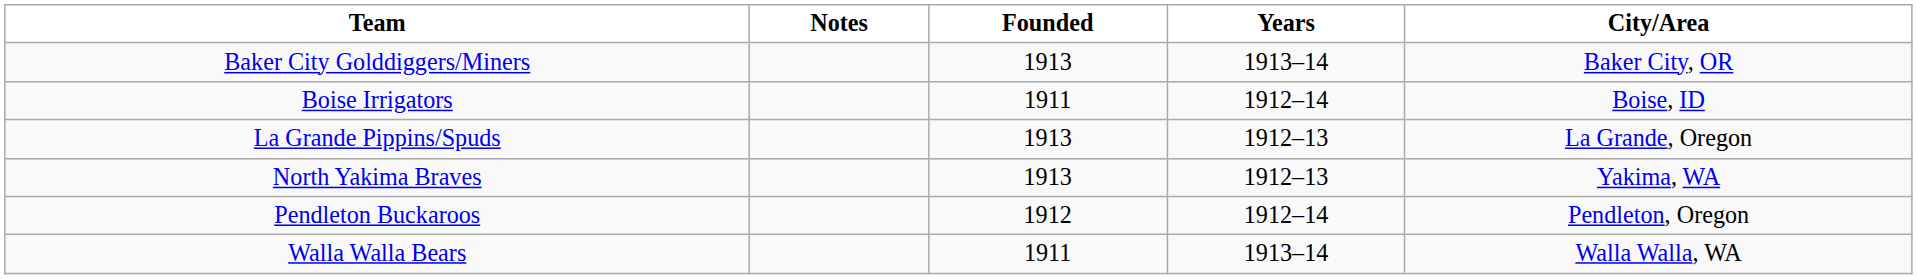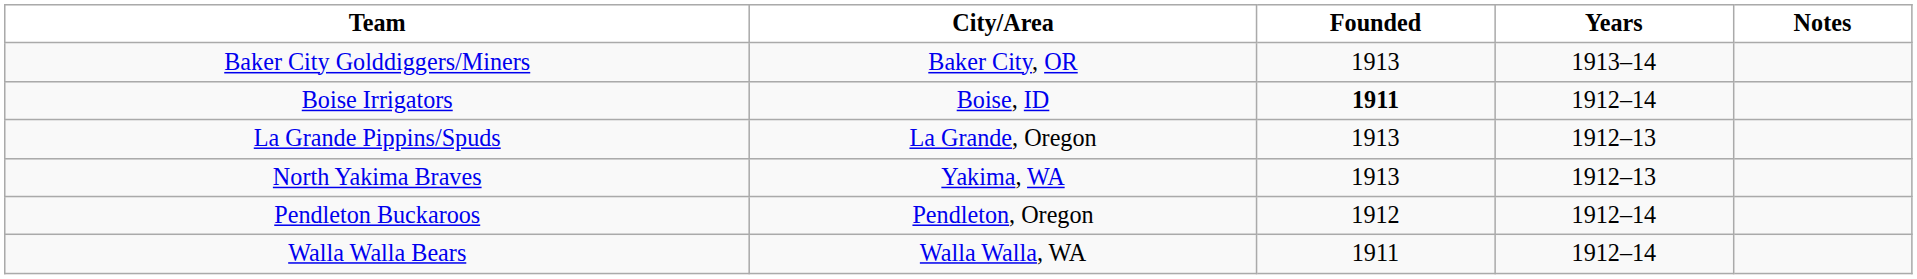columns swapped: City/Area <-> Notes
Boise Irrigators | Founded: normal -> bold
Walla Walla Bears | Years: 1913–14 -> 1912–14
